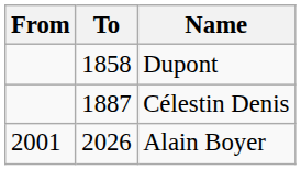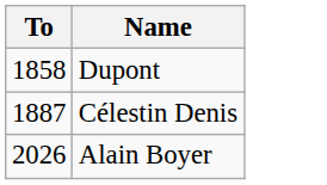- column: From | 2001
